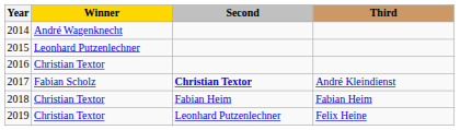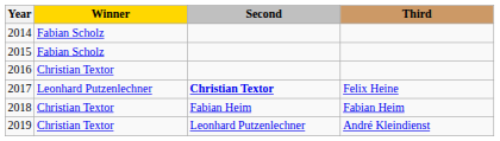2014 | Winner: André Wagenknecht -> Fabian Scholz
2015 | Winner: Leonhard Putzenlechner -> Fabian Scholz
2017 | Winner: Fabian Scholz -> Leonhard Putzenlechner
2017 | Third: André Kleindienst -> Felix Heine
2019 | Third: Felix Heine -> André Kleindienst
